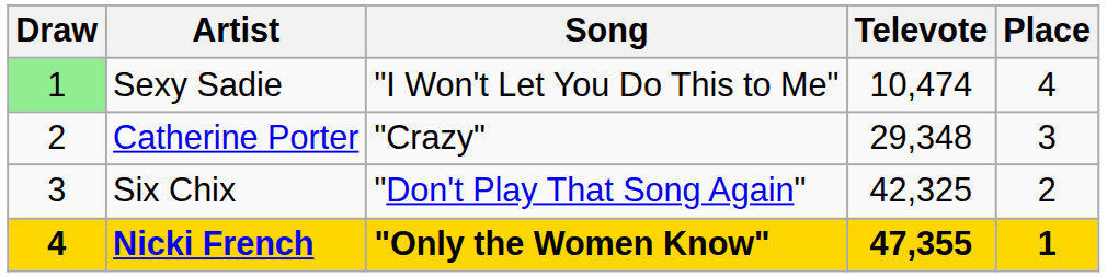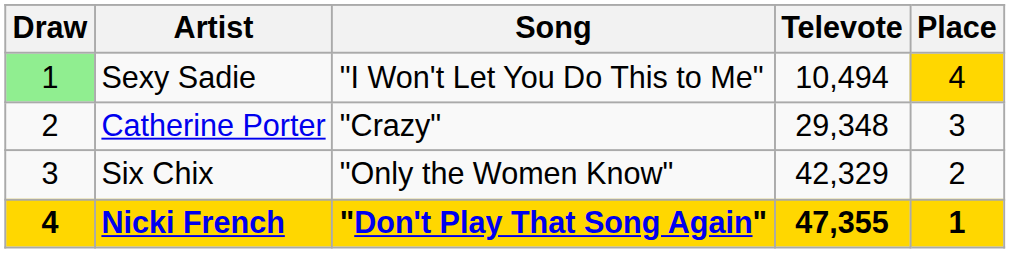Sexy Sadie | Televote: 10,474 -> 10,494
Sexy Sadie | Place: no background -> gold background
Six Chix | Song: "Don't Play That Song Again" -> "Only the Women Know"
Six Chix | Televote: 42,325 -> 42,329
Nicki French | Song: "Only the Women Know" -> "Don't Play That Song Again"
